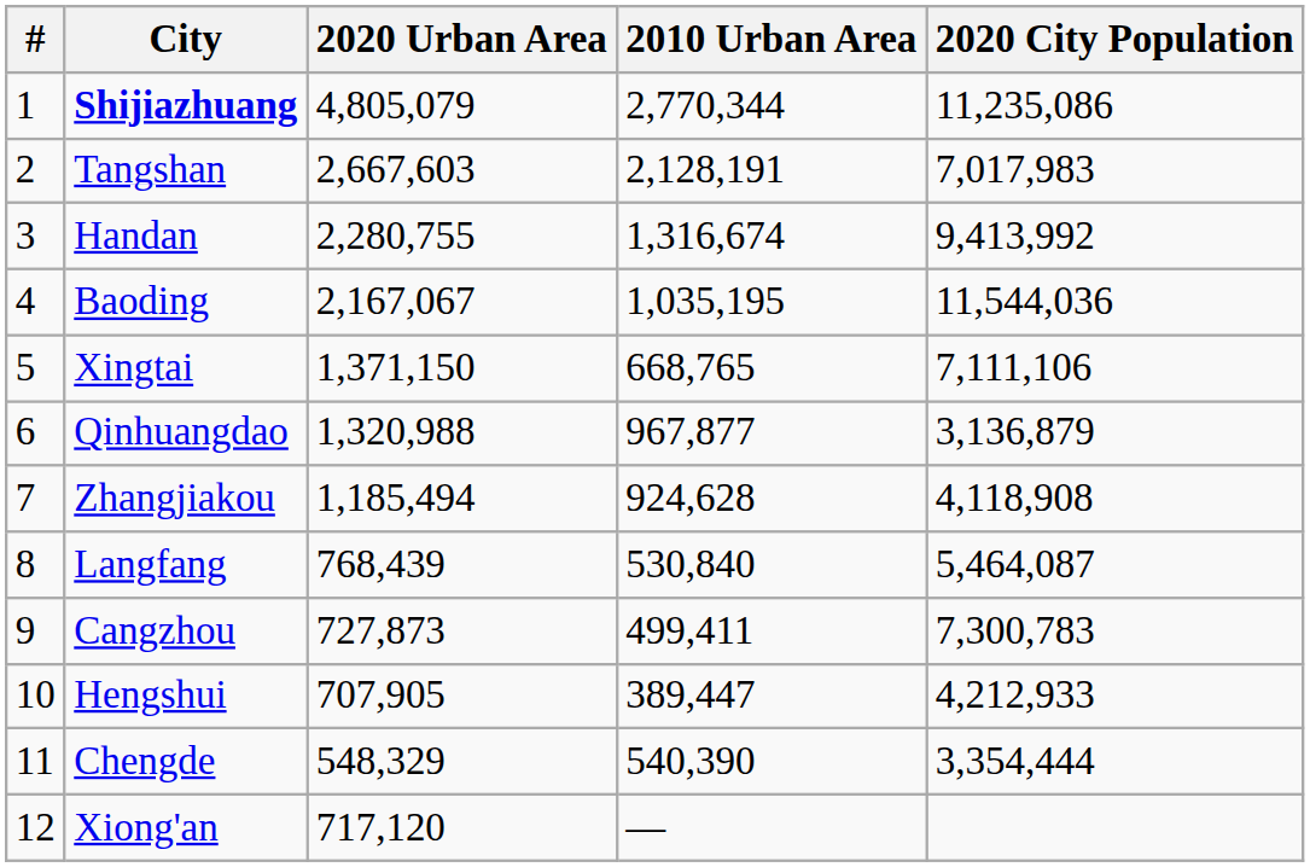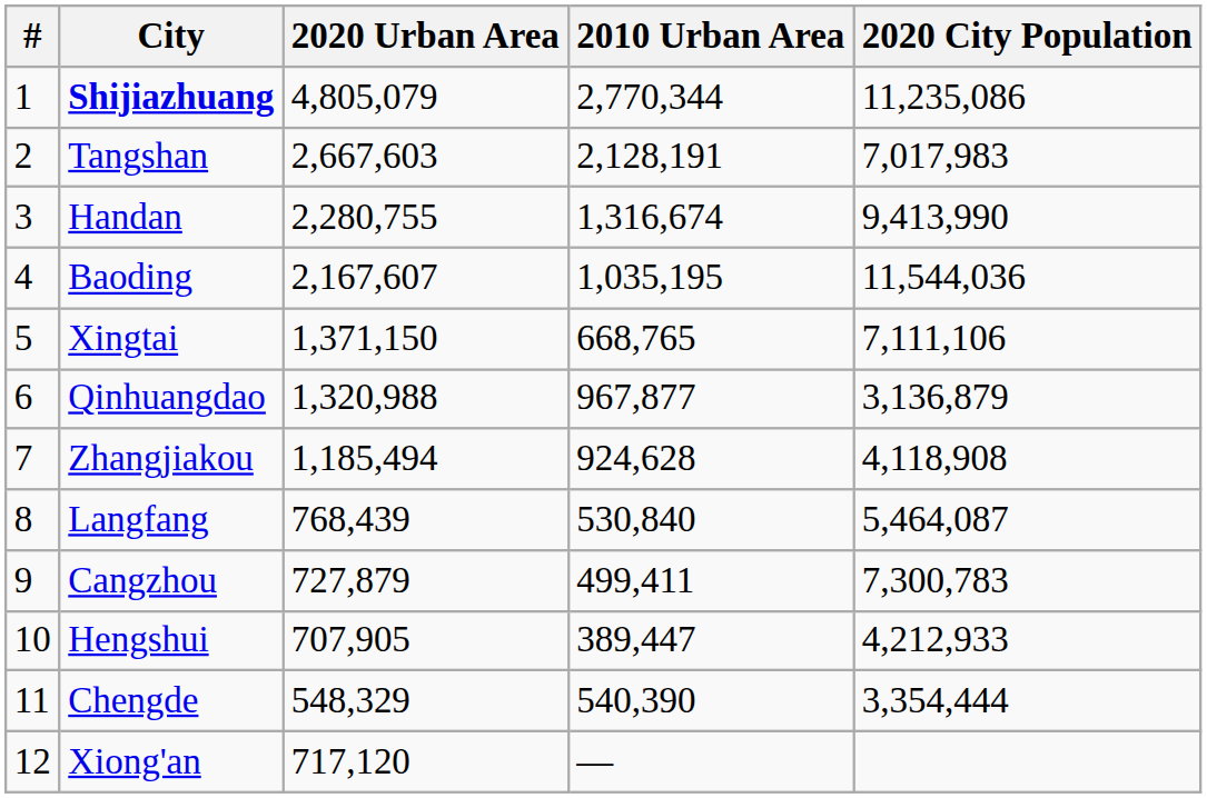Handan | 2020 City Population: 9,413,992 -> 9,413,990
Baoding | 2020 Urban Area: 2,167,067 -> 2,167,607
Cangzhou | 2020 Urban Area: 727,873 -> 727,879
